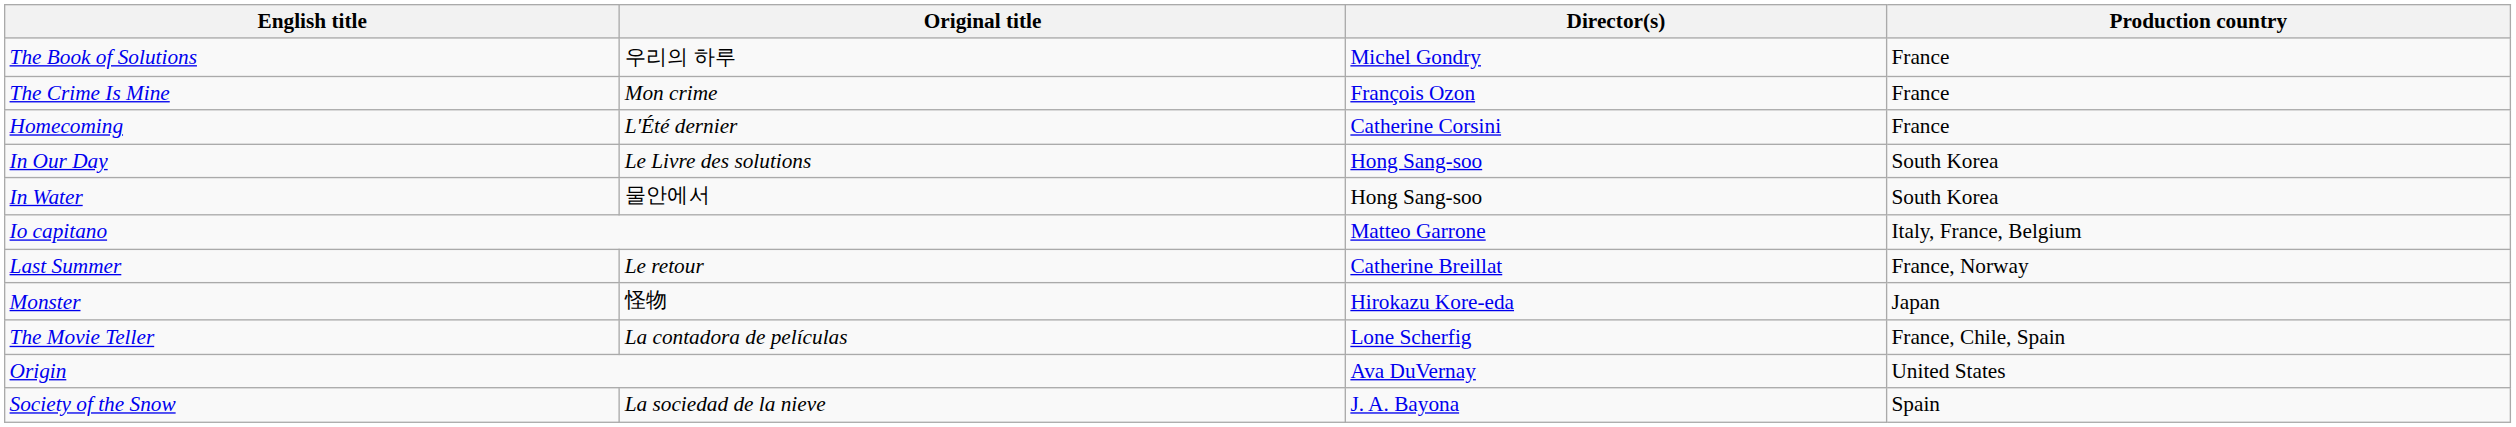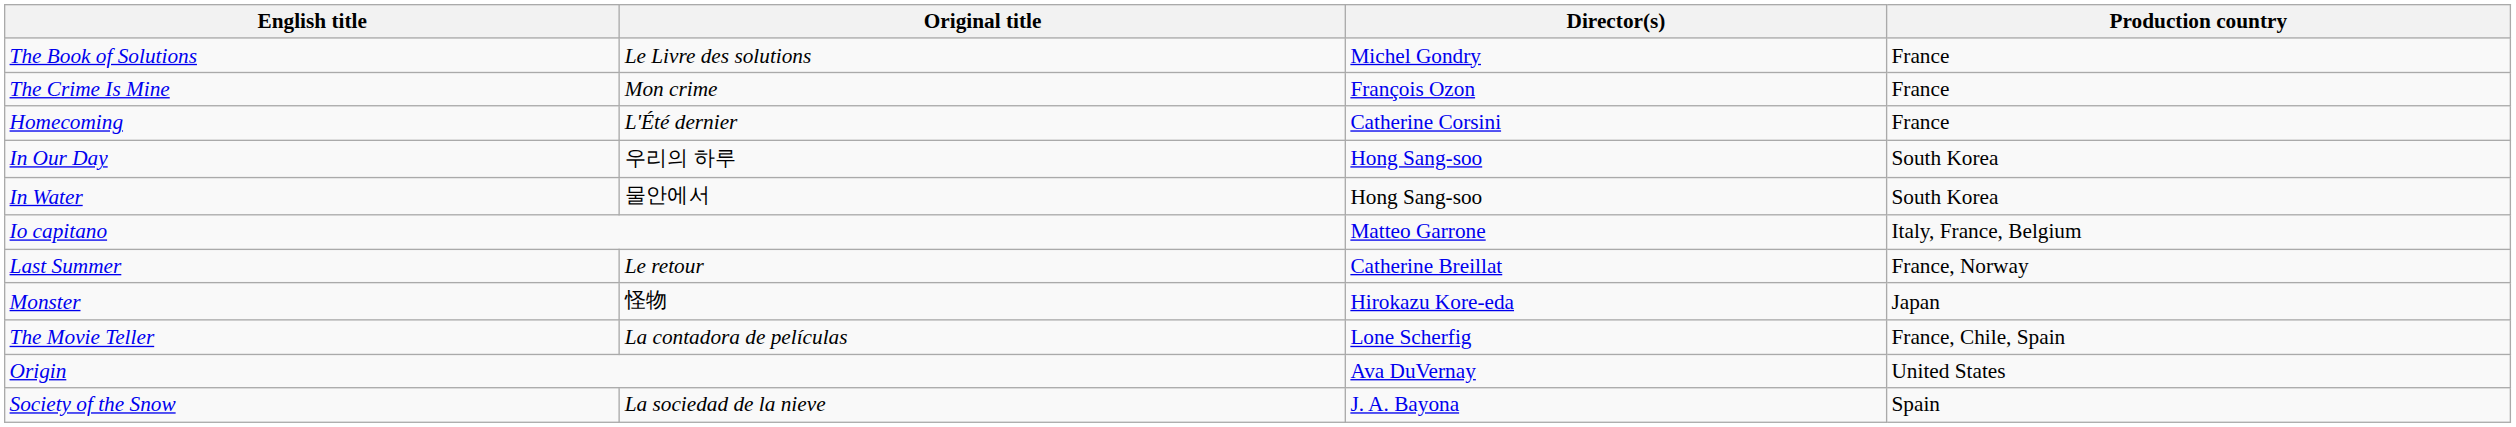The Book of Solutions | Original title: 우리의 하루 -> Le Livre des solutions
In Our Day | Original title: Le Livre des solutions -> 우리의 하루
